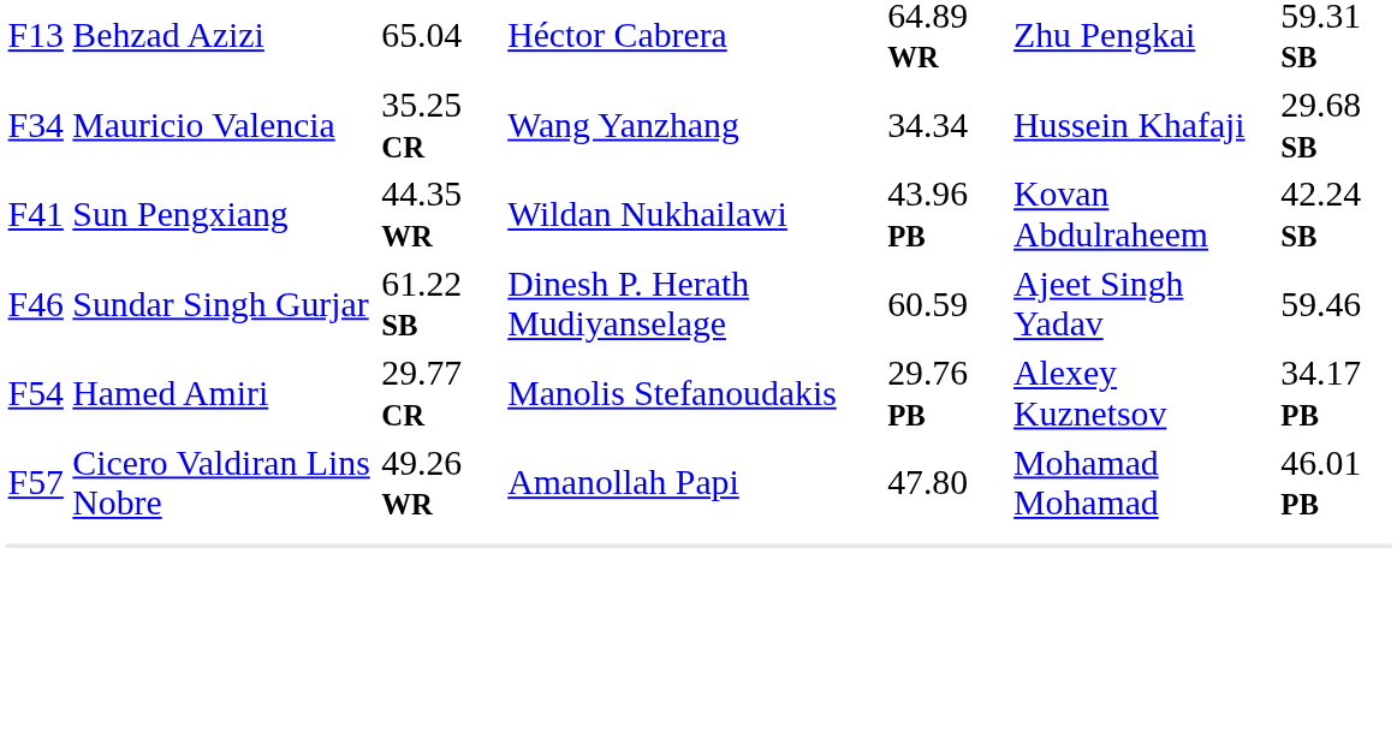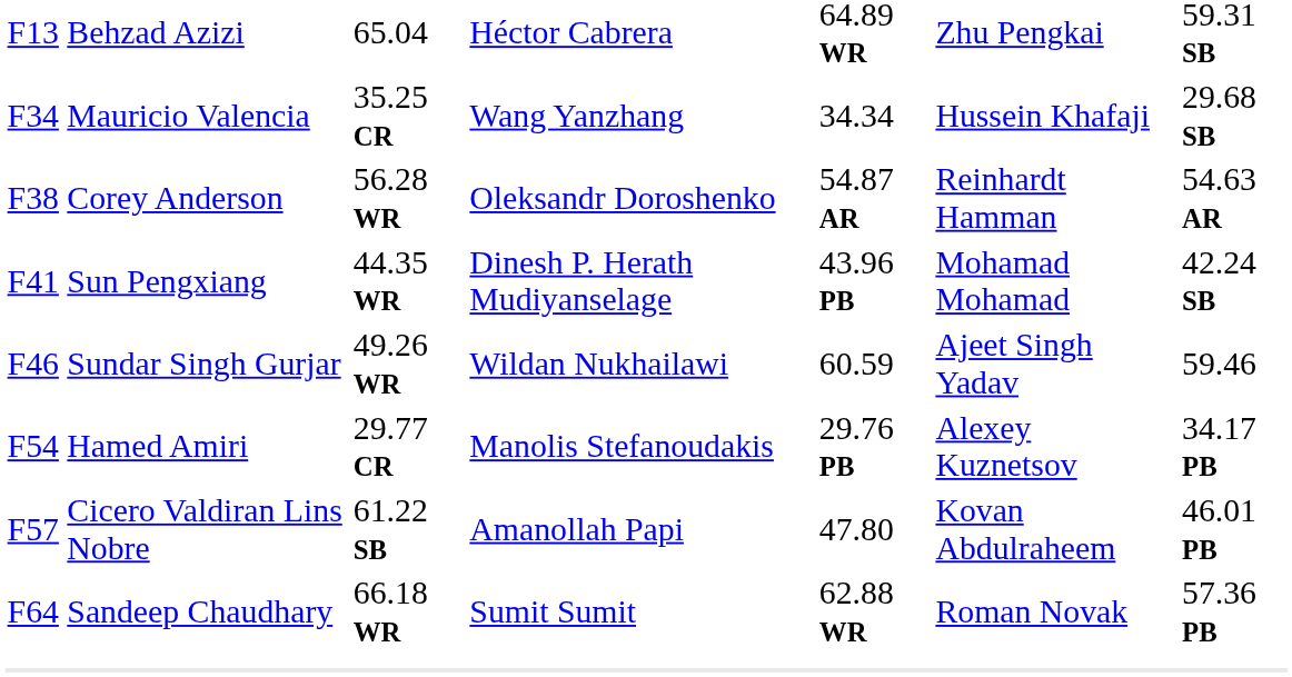+ row: F38 | Corey Anderson | 56.28 WR | Oleksandr Doroshenko | 54.87 AR | Reinhardt Hamman | 54.63 AR
F41 | column 4: Wildan Nukhailawi -> Dinesh P. Herath Mudiyanselage
F41 | column 6: Kovan Abdulraheem -> Mohamad Mohamad
F46 | column 3: 61.22 SB -> 49.26 WR
F46 | column 4: Dinesh P. Herath Mudiyanselage -> Wildan Nukhailawi
F57 | column 3: 49.26 WR -> 61.22 SB
F57 | column 6: Mohamad Mohamad -> Kovan Abdulraheem
+ row: F64 | Sandeep Chaudhary | 66.18 WR | Sumit Sumit | 62.88 WR | Roman Novak | 57.36 PB
